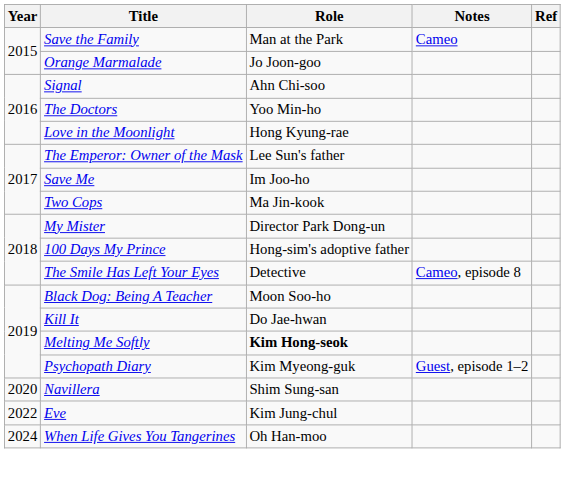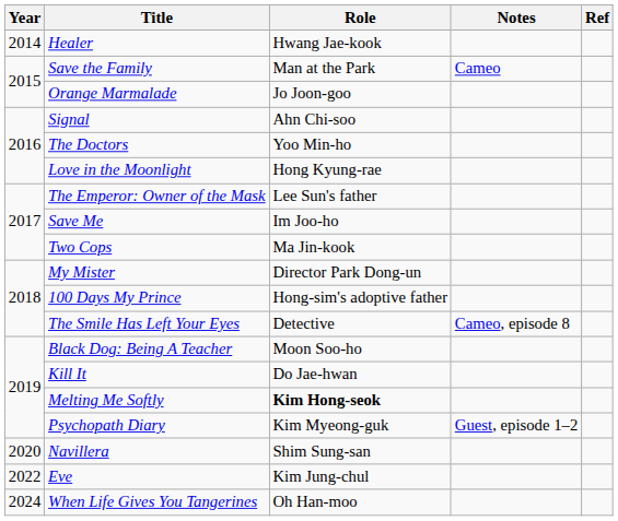+ row: 2014 | Healer | Hwang Jae-kook
